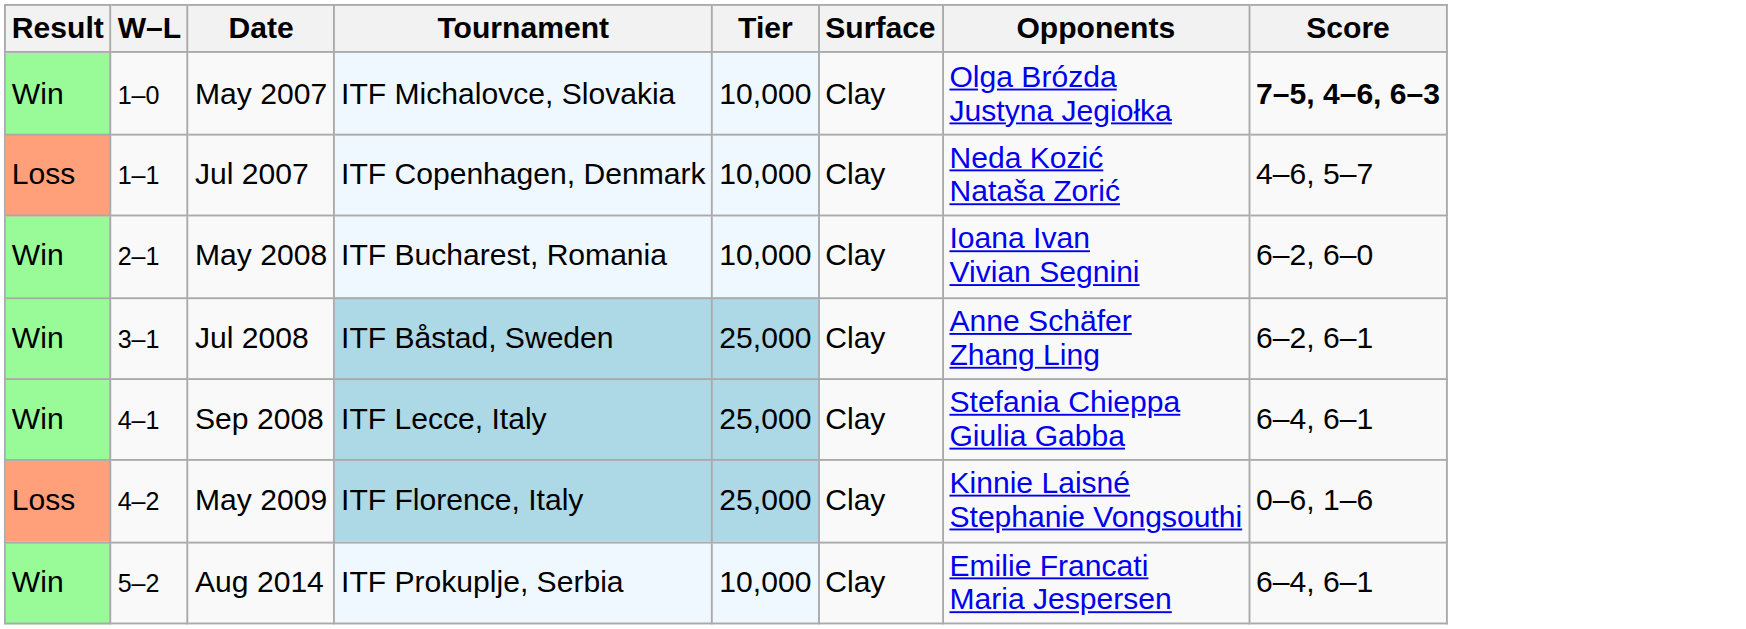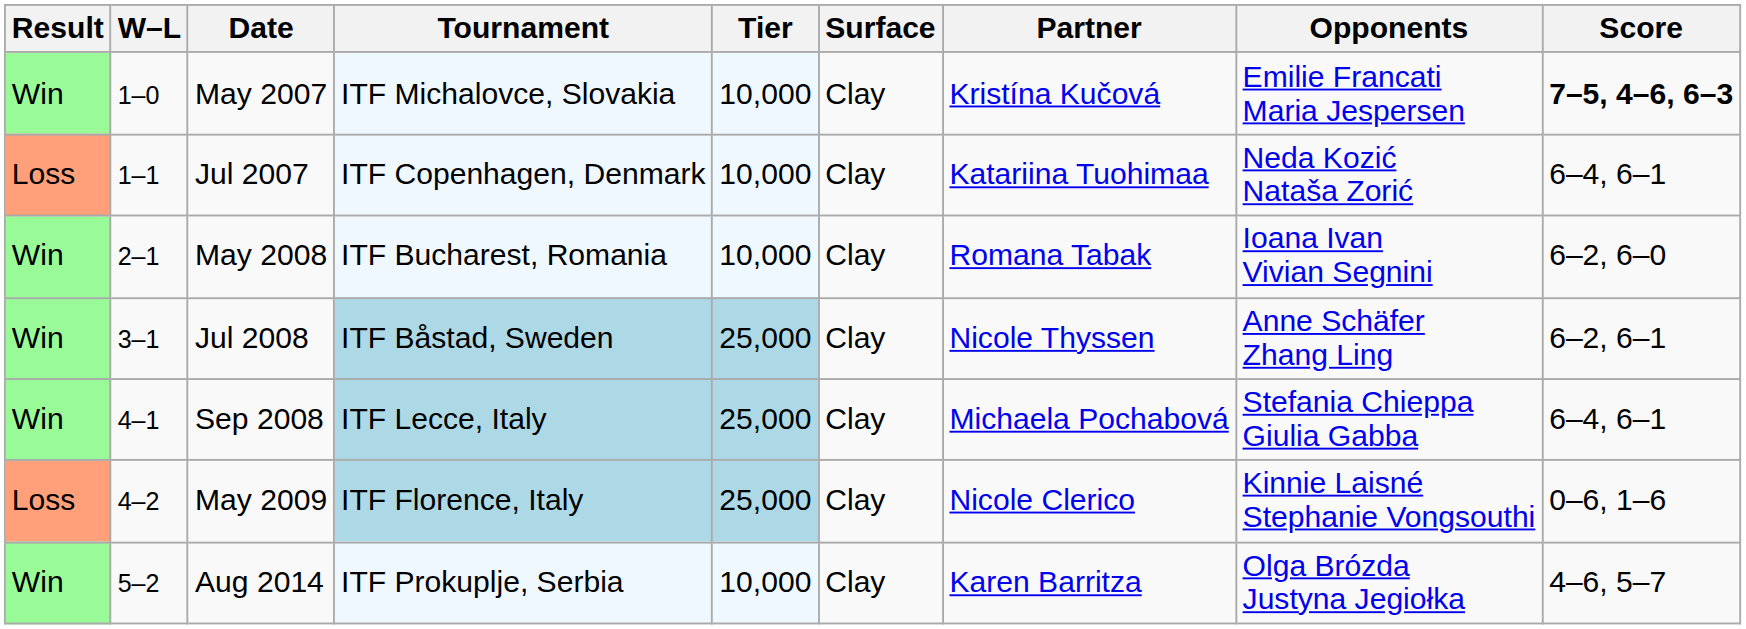+ column: Partner | Kristína Kučová | Katariina Tuohimaa | Romana Tabak | Nicole Thyssen | Michaela Pochabová | Nicole Clerico | Karen Barritza
May 2007 | Opponents: Olga Brózda Justyna Jegiołka -> Emilie Francati Maria Jespersen
Jul 2007 | Score: 4–6, 5–7 -> 6–4, 6–1
Aug 2014 | Opponents: Emilie Francati Maria Jespersen -> Olga Brózda Justyna Jegiołka
Aug 2014 | Score: 6–4, 6–1 -> 4–6, 5–7
